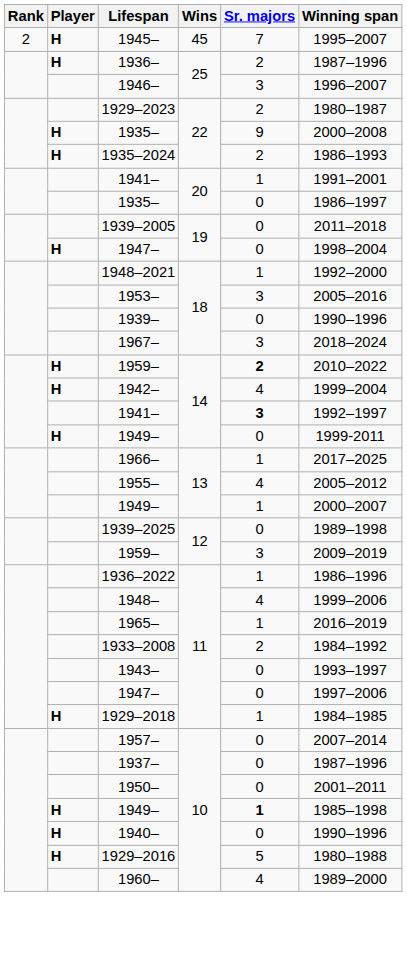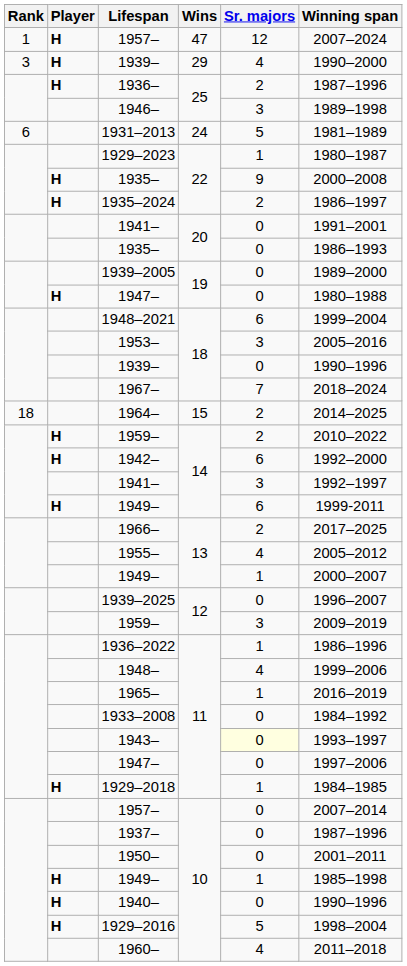+ row: 1 | H | 1957– | 47 | 12 | 2007–2024
- row: 2 | H | 1945– | 45 | 7 | 1995–2007
+ row: 3 | H | 1939– | 29 | 4 | 1990–2000
1946– | Winning span: 1996–2007 -> 1989–1998
+ row: 6 | 1931–2013 | 24 | 5 | 1981–1989
1929–2023 | Sr. majors: 2 -> 1
1935–2024 | Winning span: 1986–1993 -> 1986–1997
1941– / 20 | Sr. majors: 1 -> 0
1935– / 20 | Winning span: 1986–1997 -> 1986–1993
1939–2005 | Winning span: 2011–2018 -> 1989–2000
1947– / 19 | Winning span: 1998–2004 -> 1980–1988
1948–2021 | Sr. majors: 1 -> 6
1948–2021 | Winning span: 1992–2000 -> 1999–2004
1967– | Sr. majors: 3 -> 7
+ row: 18 | 1964– | 15 | 2 | 2014–2025
1959– / 14 | Sr. majors: bold -> normal
1942– | Sr. majors: 4 -> 6
1942– | Winning span: 1999–2004 -> 1992–2000
1941– / 14 | Sr. majors: bold -> normal
1949– / 14 | Sr. majors: 0 -> 6
1966– | Sr. majors: 1 -> 2
1939–2025 | Winning span: 1989–1998 -> 1996–2007
1933–2008 | Sr. majors: 2 -> 0
1943– | Sr. majors: no background -> lightyellow background
1949– / 10 | Sr. majors: bold -> normal
1929–2016 | Winning span: 1980–1988 -> 1998–2004
1960– | Winning span: 1989–2000 -> 2011–2018
